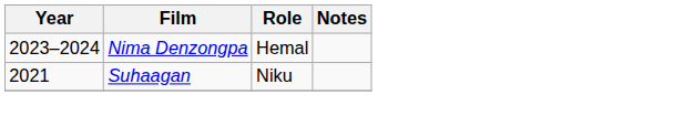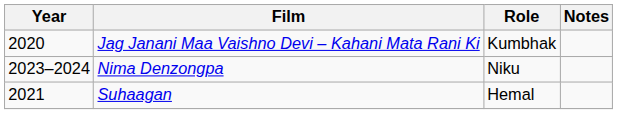+ row: 2020 | Jag Janani Maa Vaishno Devi – Kahani Mata Rani Ki | Kumbhak
Nima Denzongpa | Role: Hemal -> Niku
Suhaagan | Role: Niku -> Hemal
